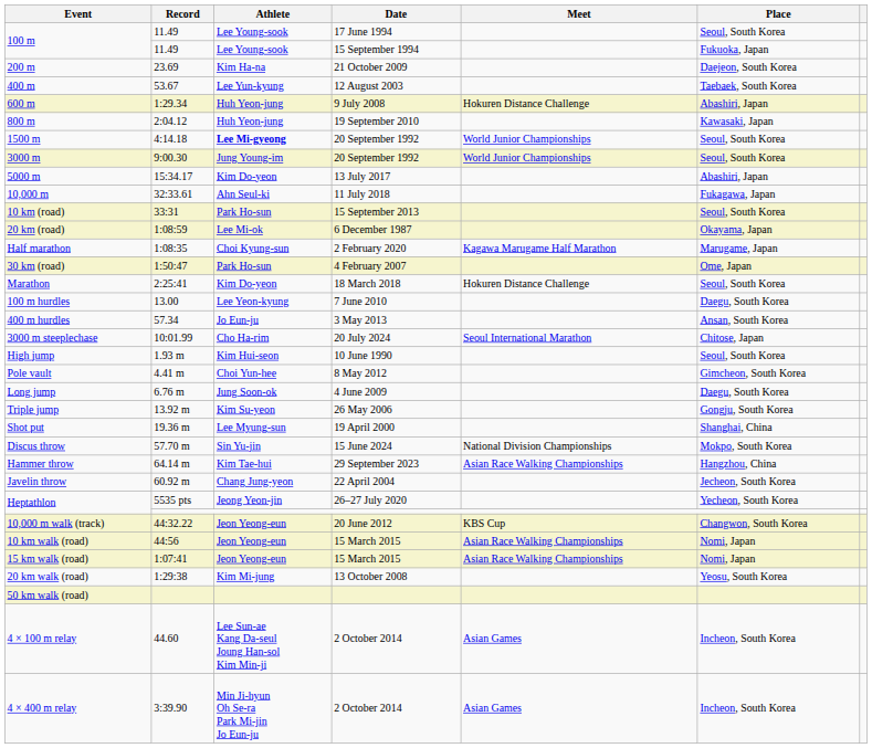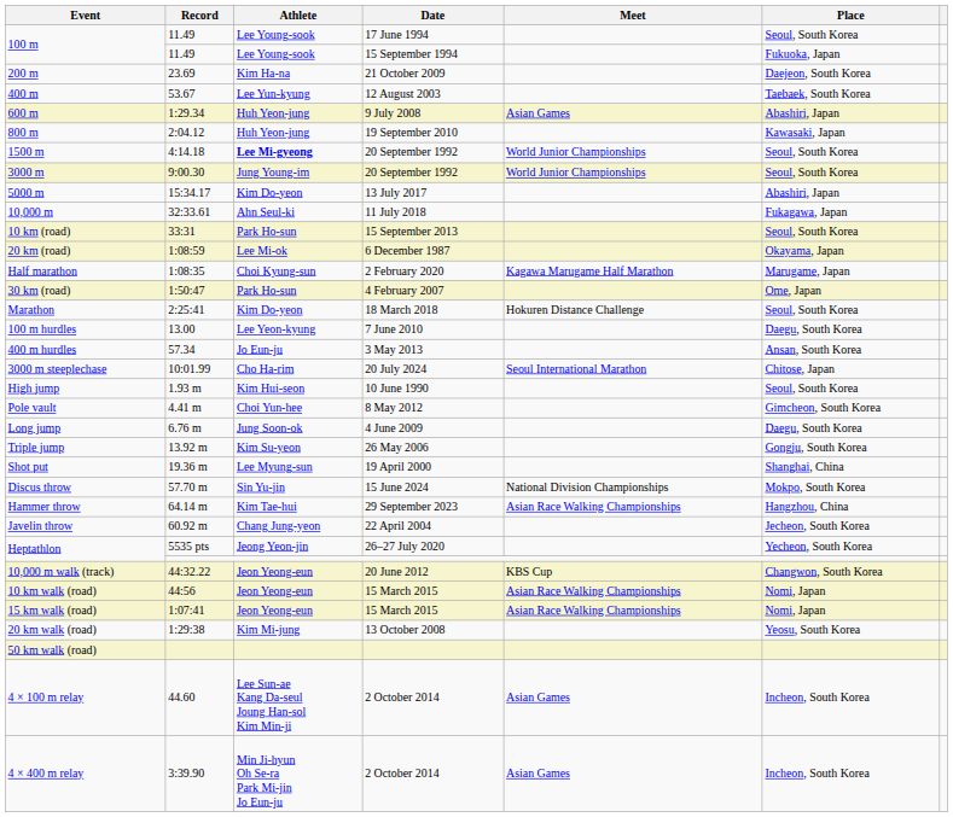600 m | Meet: Hokuren Distance Challenge -> Asian Games
